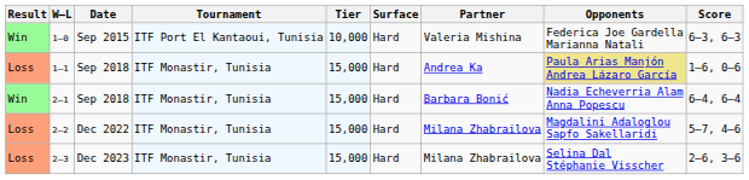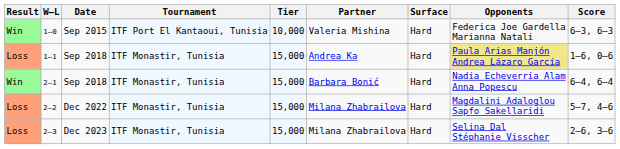columns swapped: Surface <-> Partner
